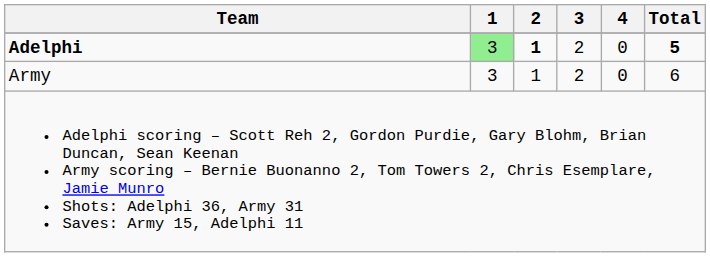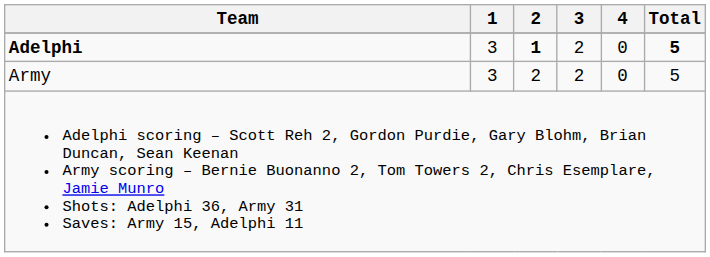Adelphi | 1: lightgreen background -> no background
Army | 2: 1 -> 2
Army | Total: 6 -> 5
